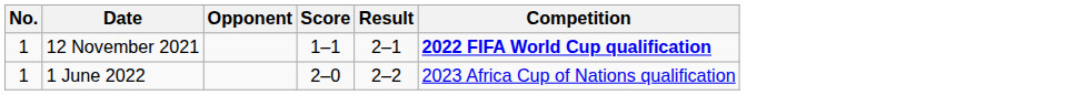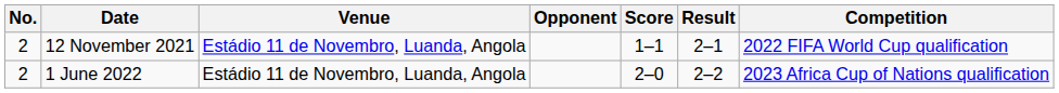+ column: Venue | Estádio 11 de Novembro, Luanda, Angola | Estádio 11 de Novembro, Luanda, Angola
12 November 2021 | No.: 1 -> 2
12 November 2021 | Competition: bold -> normal
1 June 2022 | No.: 1 -> 2
